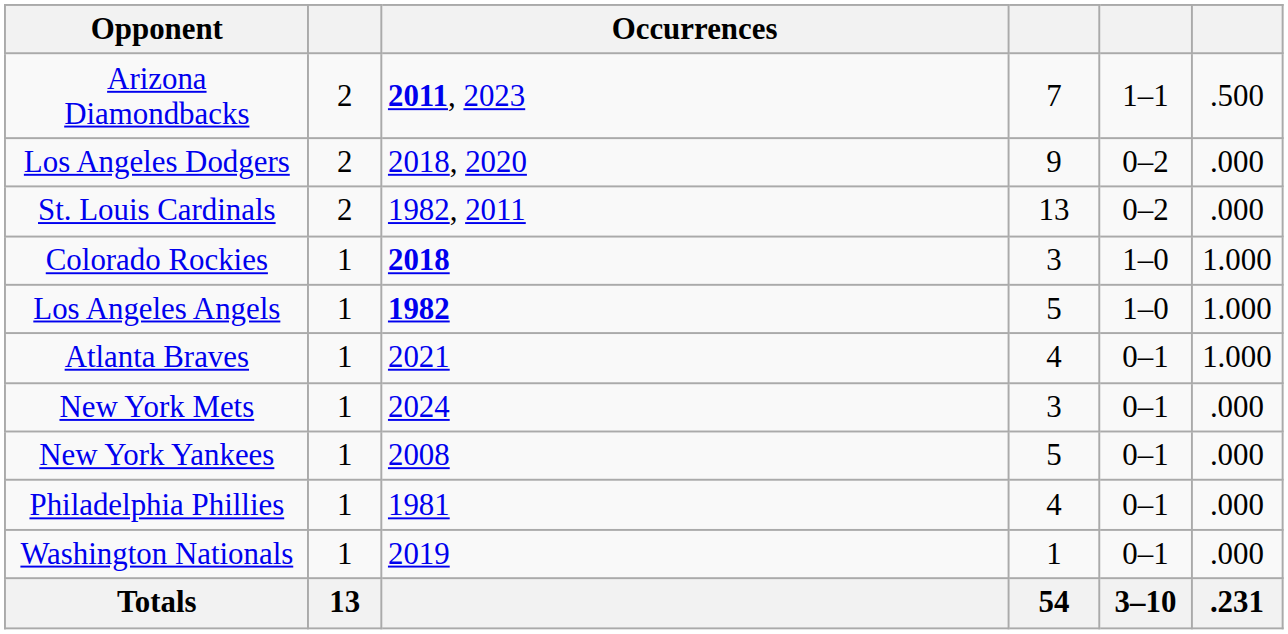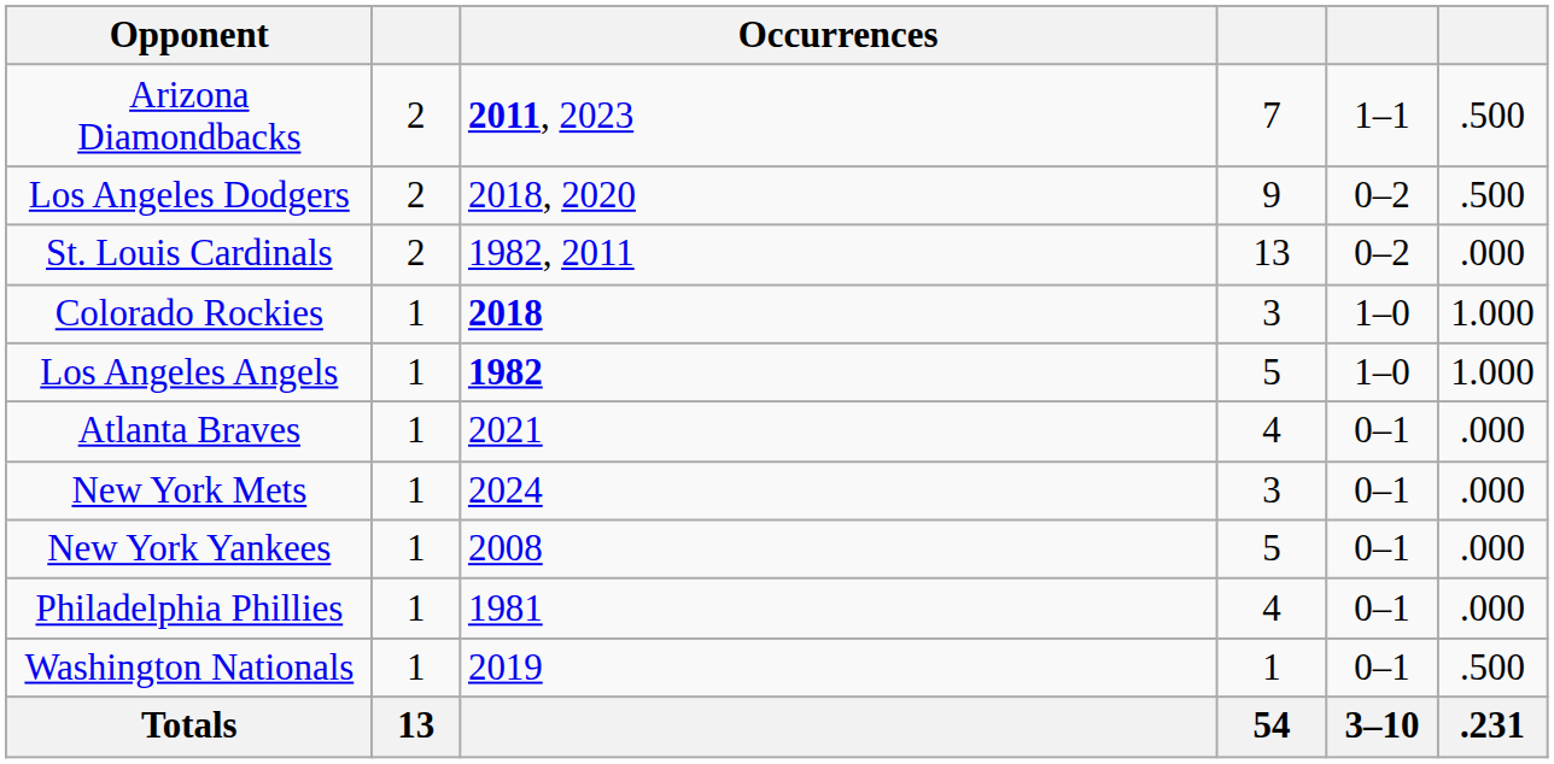Los Angeles Dodgers | column 6: .000 -> .500
Atlanta Braves | column 6: 1.000 -> .000
Washington Nationals | column 6: .000 -> .500
